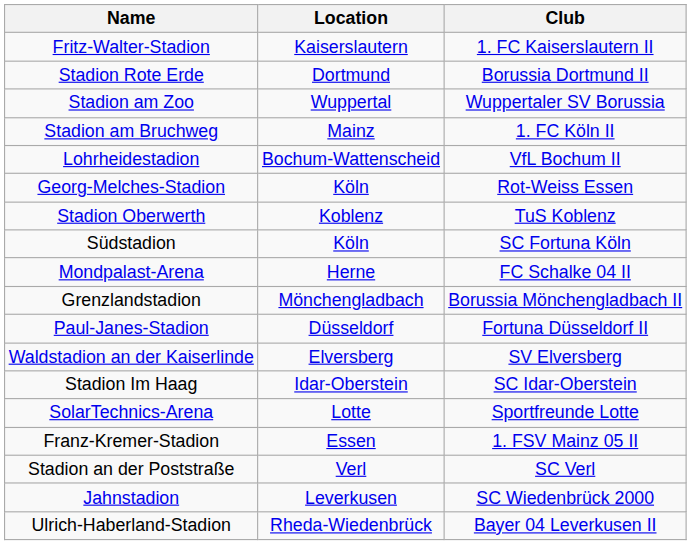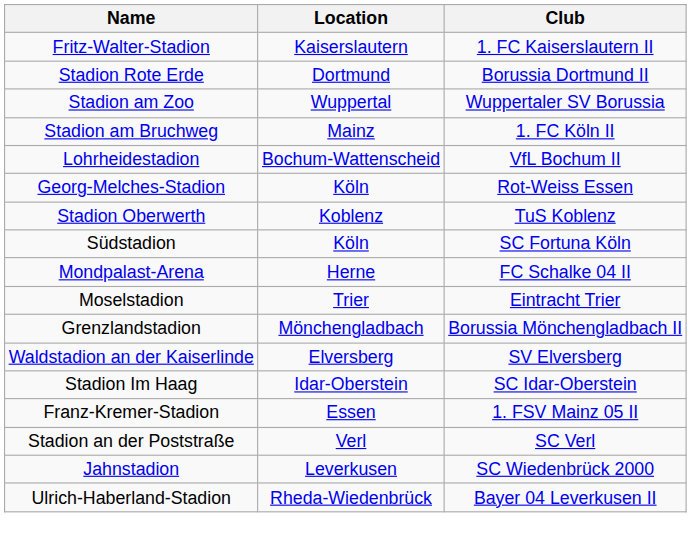+ row: Moselstadion | Trier | Eintracht Trier
- row: Paul-Janes-Stadion | Düsseldorf | Fortuna Düsseldorf II
- row: SolarTechnics-Arena | Lotte | Sportfreunde Lotte
